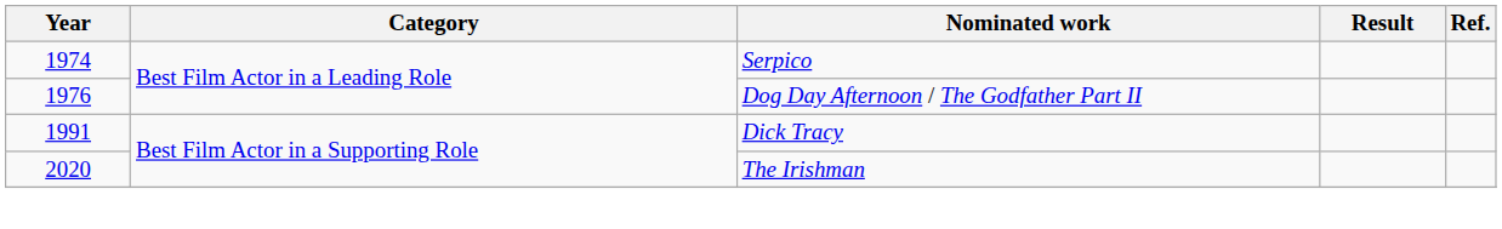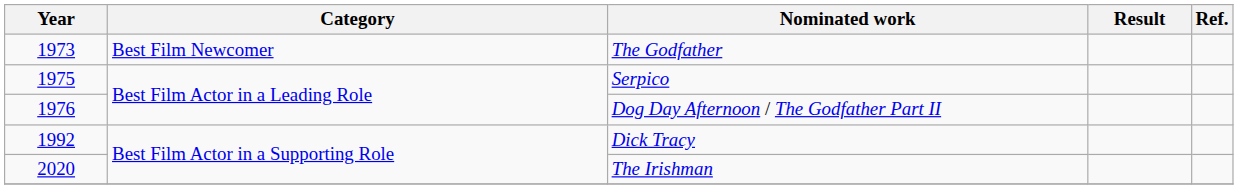+ row: 1973 | Best Film Newcomer | The Godfather
Serpico | Year: 1974 -> 1975
Dick Tracy | Year: 1991 -> 1992
